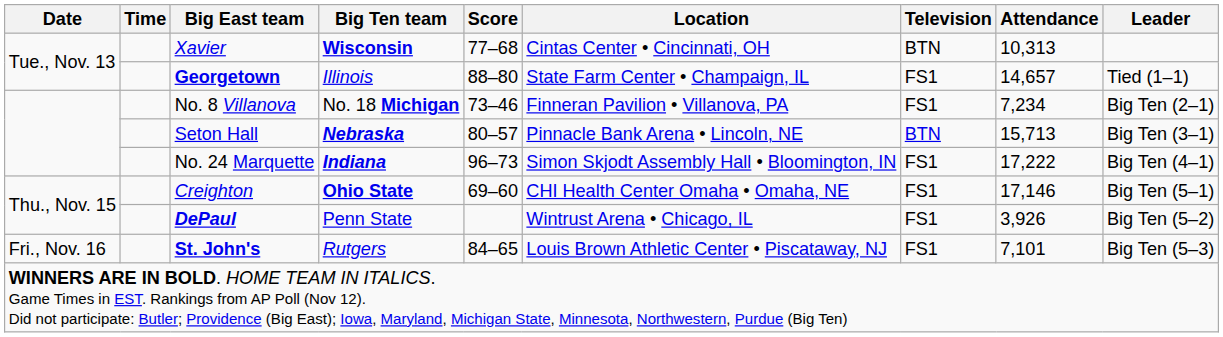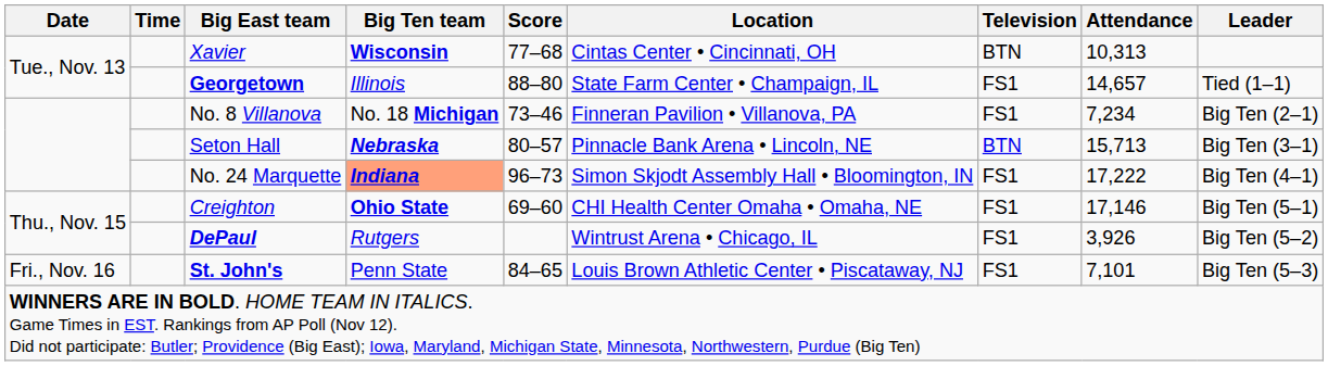No. 24 Marquette | Big Ten team: no background -> lightsalmon background
DePaul | Big Ten team: Penn State -> Rutgers
St. John's | Big Ten team: Rutgers -> Penn State
